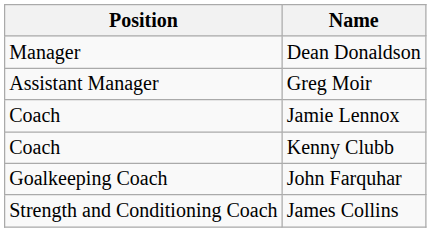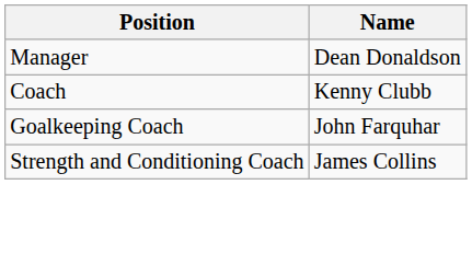- row: Assistant Manager | Greg Moir
- row: Coach | Jamie Lennox
